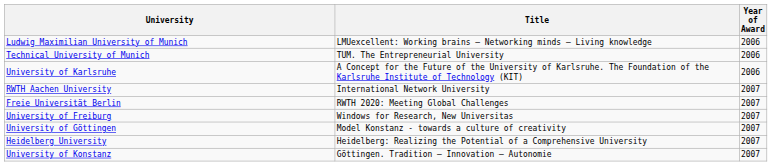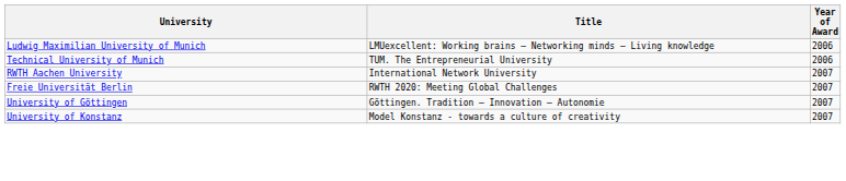- row: University of Karlsruhe | A Concept for the Future of the University of Karlsruhe. The Foundation of the Karlsruhe Institute of Technology (KIT) | 2006
- row: University of Freiburg | Windows for Research, New Universitas | 2007
University of Göttingen | Title: Model Konstanz - towards a culture of creativity -> Göttingen. Tradition – Innovation – Autonomie
- row: Heidelberg University | Heidelberg: Realizing the Potential of a Comprehensive University | 2007
University of Konstanz | Title: Göttingen. Tradition – Innovation – Autonomie -> Model Konstanz - towards a culture of creativity
